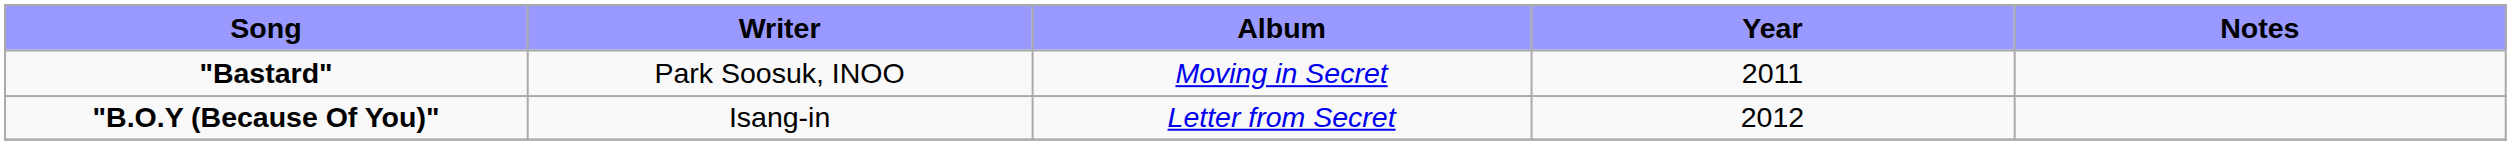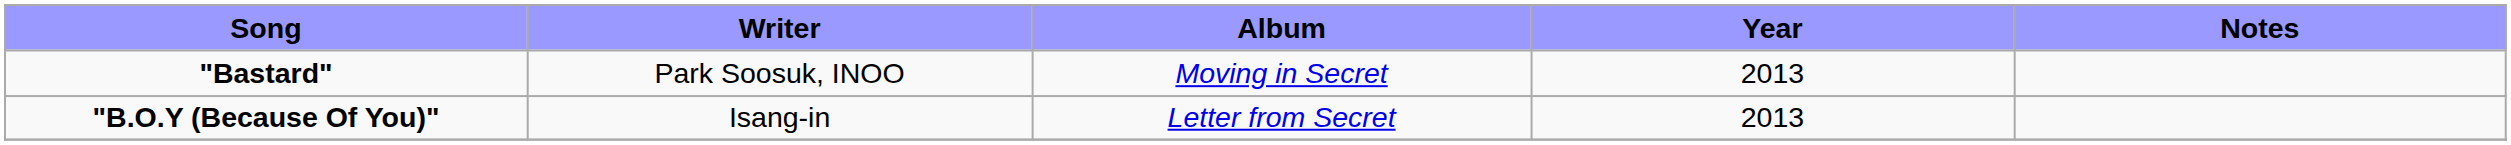"Bastard" | Year: 2011 -> 2013
"B.O.Y (Because Of You)" | Year: 2012 -> 2013
